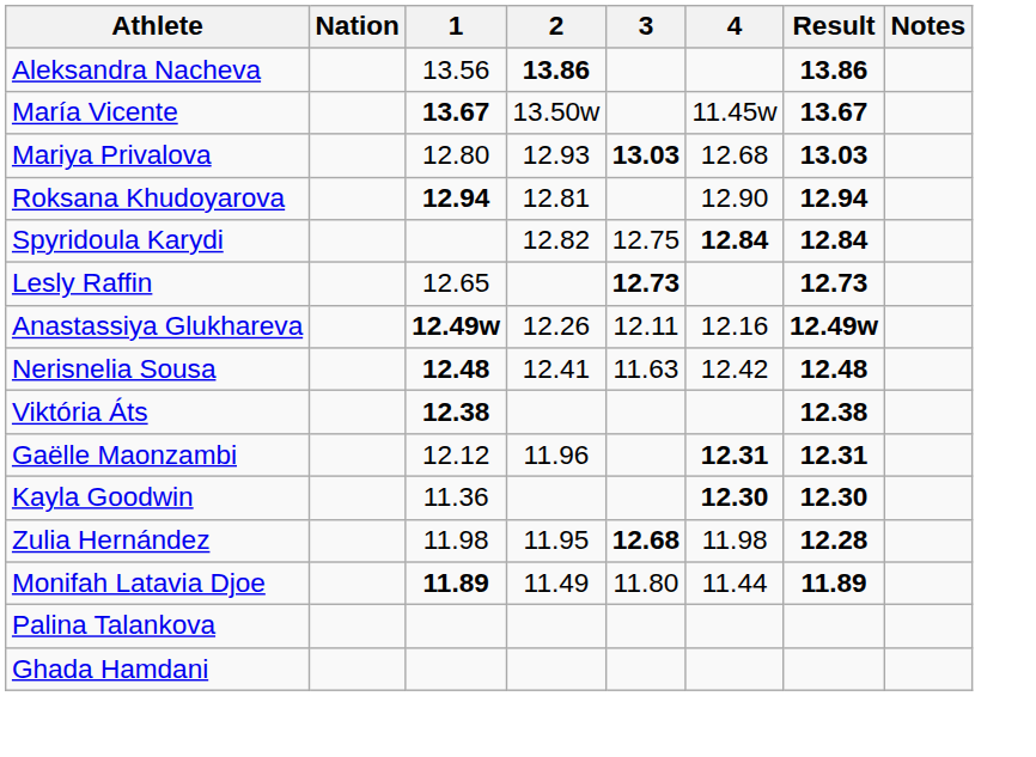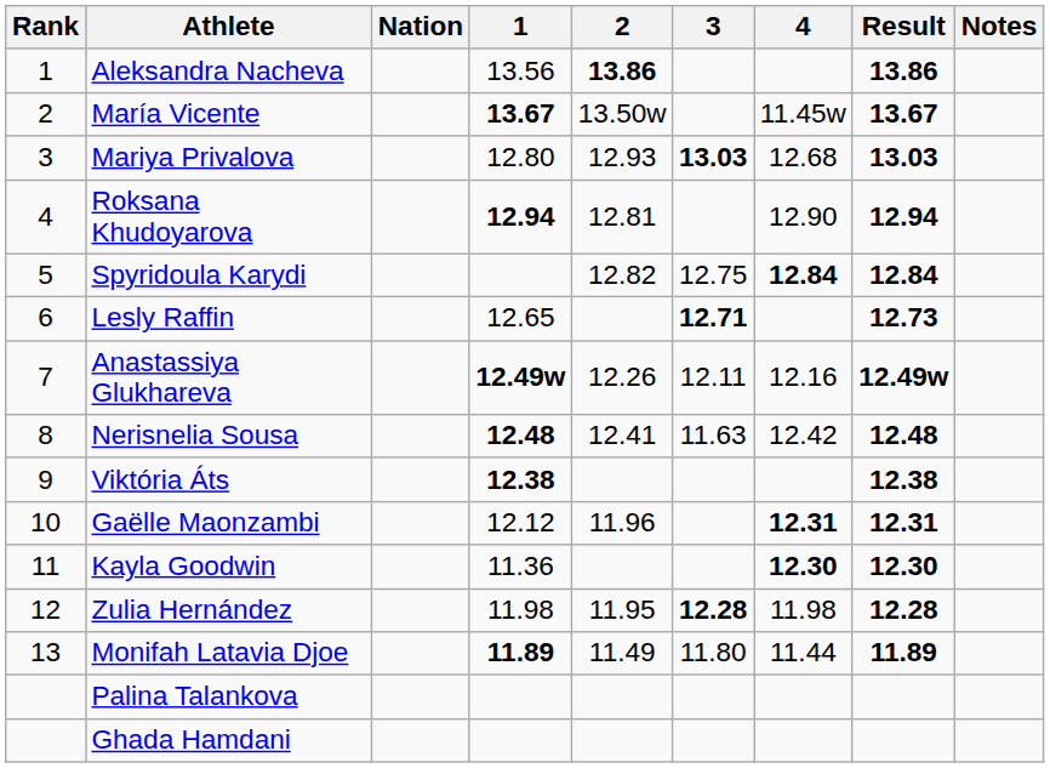+ column: Rank | 1 | 2 | 3 | 4 | 5 | 6 | 7 | 8 | 9 | 10 | 11 | 12 | 13
Lesly Raffin | 3: 12.73 -> 12.71
Zulia Hernández | 3: 12.68 -> 12.28
